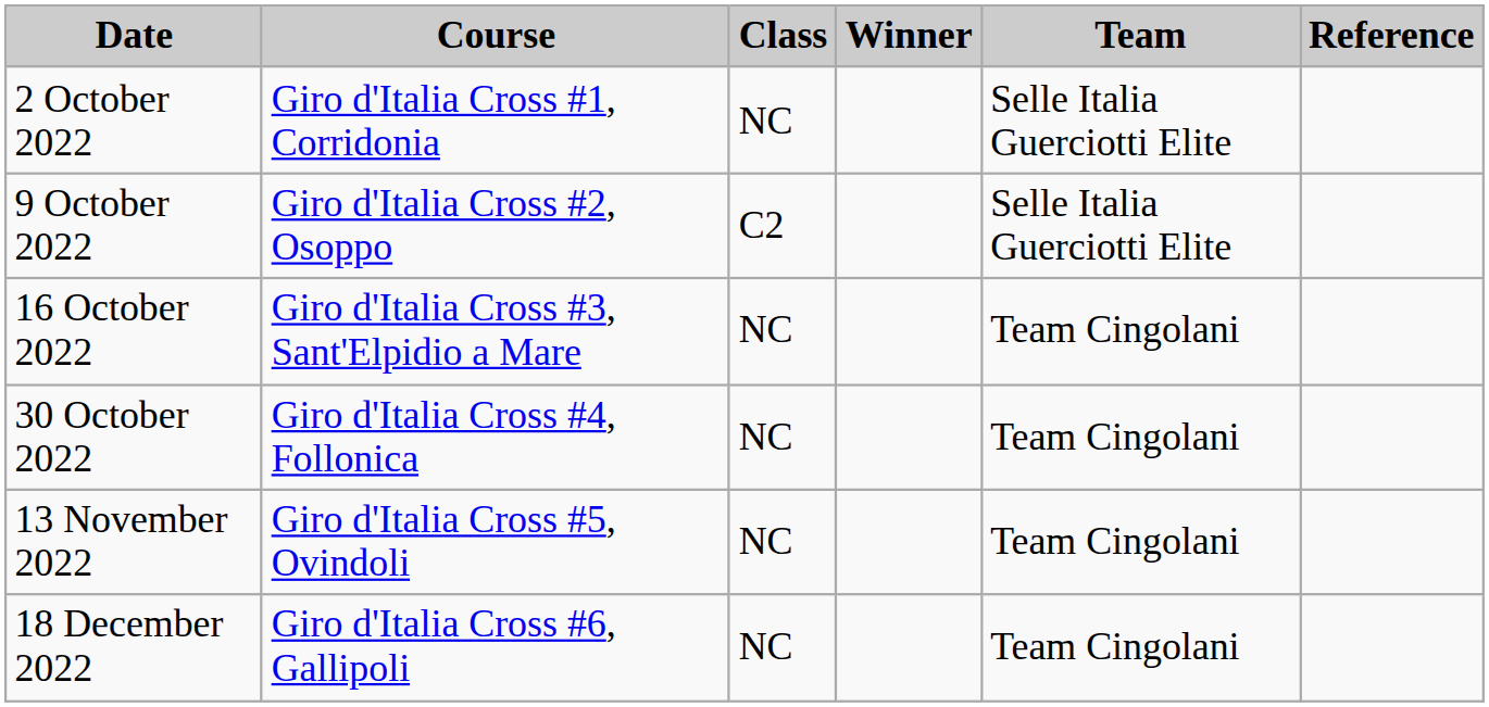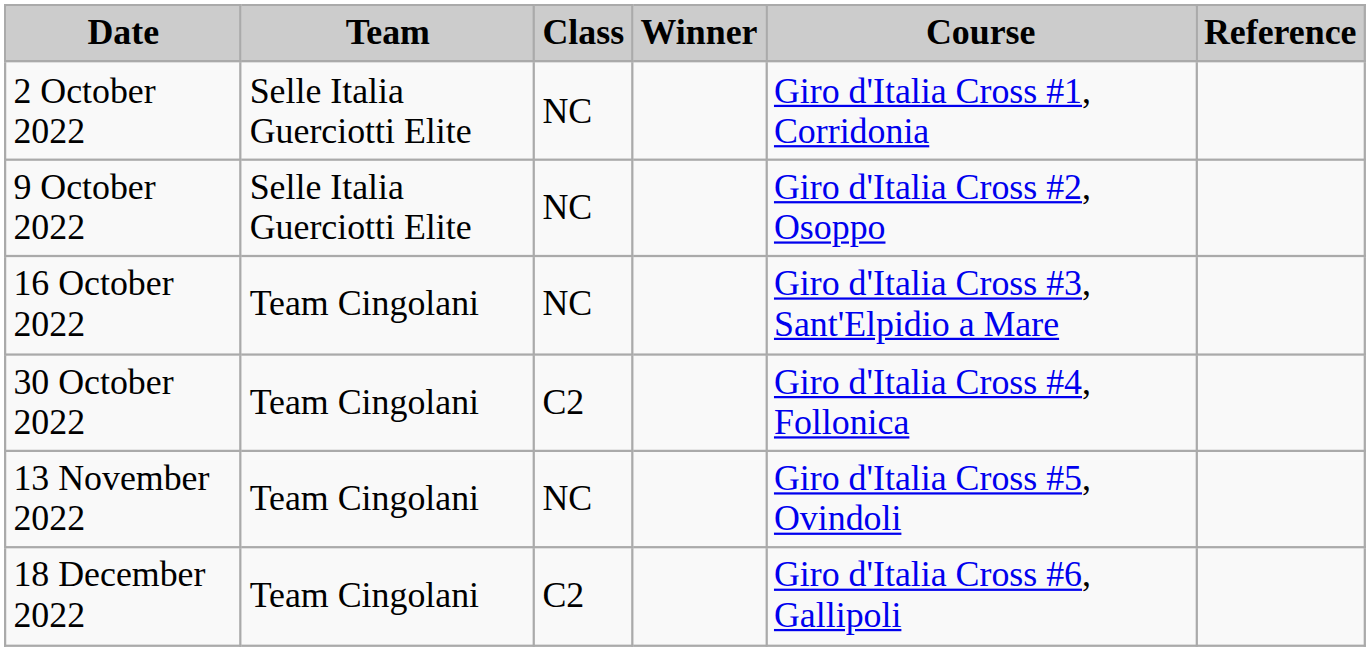columns swapped: Course <-> Team
9 October 2022 | Class: C2 -> NC
30 October 2022 | Class: NC -> C2
18 December 2022 | Class: NC -> C2
